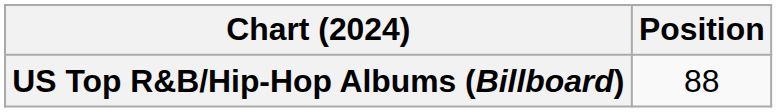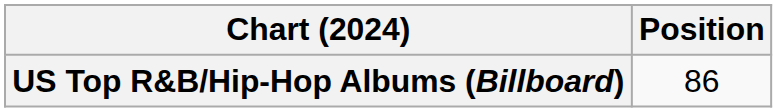US Top R&B/Hip-Hop Albums (Billboard) | Position: 88 -> 86
